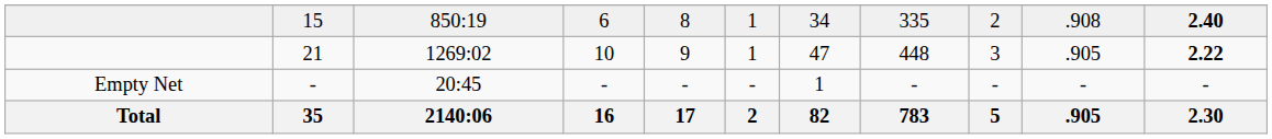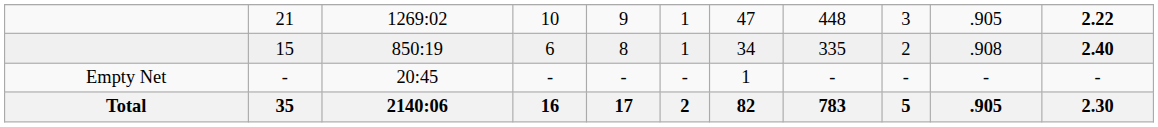rows swapped: 21 <-> 15
